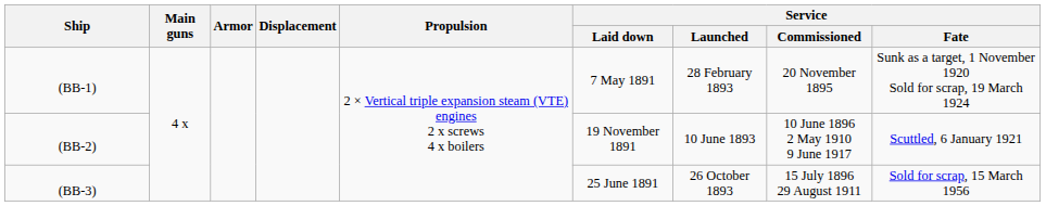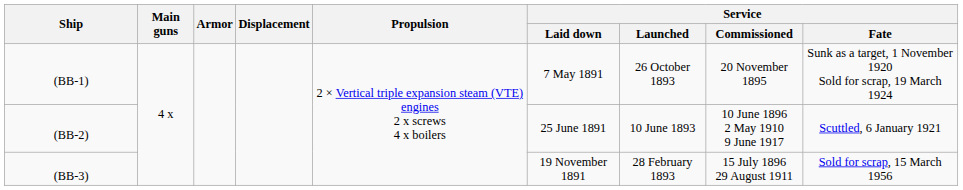(BB-1) | Service / Launched: 28 February 1893 -> 26 October 1893
(BB-2) | Service / Laid down: 19 November 1891 -> 25 June 1891
(BB-3) | Service / Laid down: 25 June 1891 -> 19 November 1891
(BB-3) | Service / Launched: 26 October 1893 -> 28 February 1893
